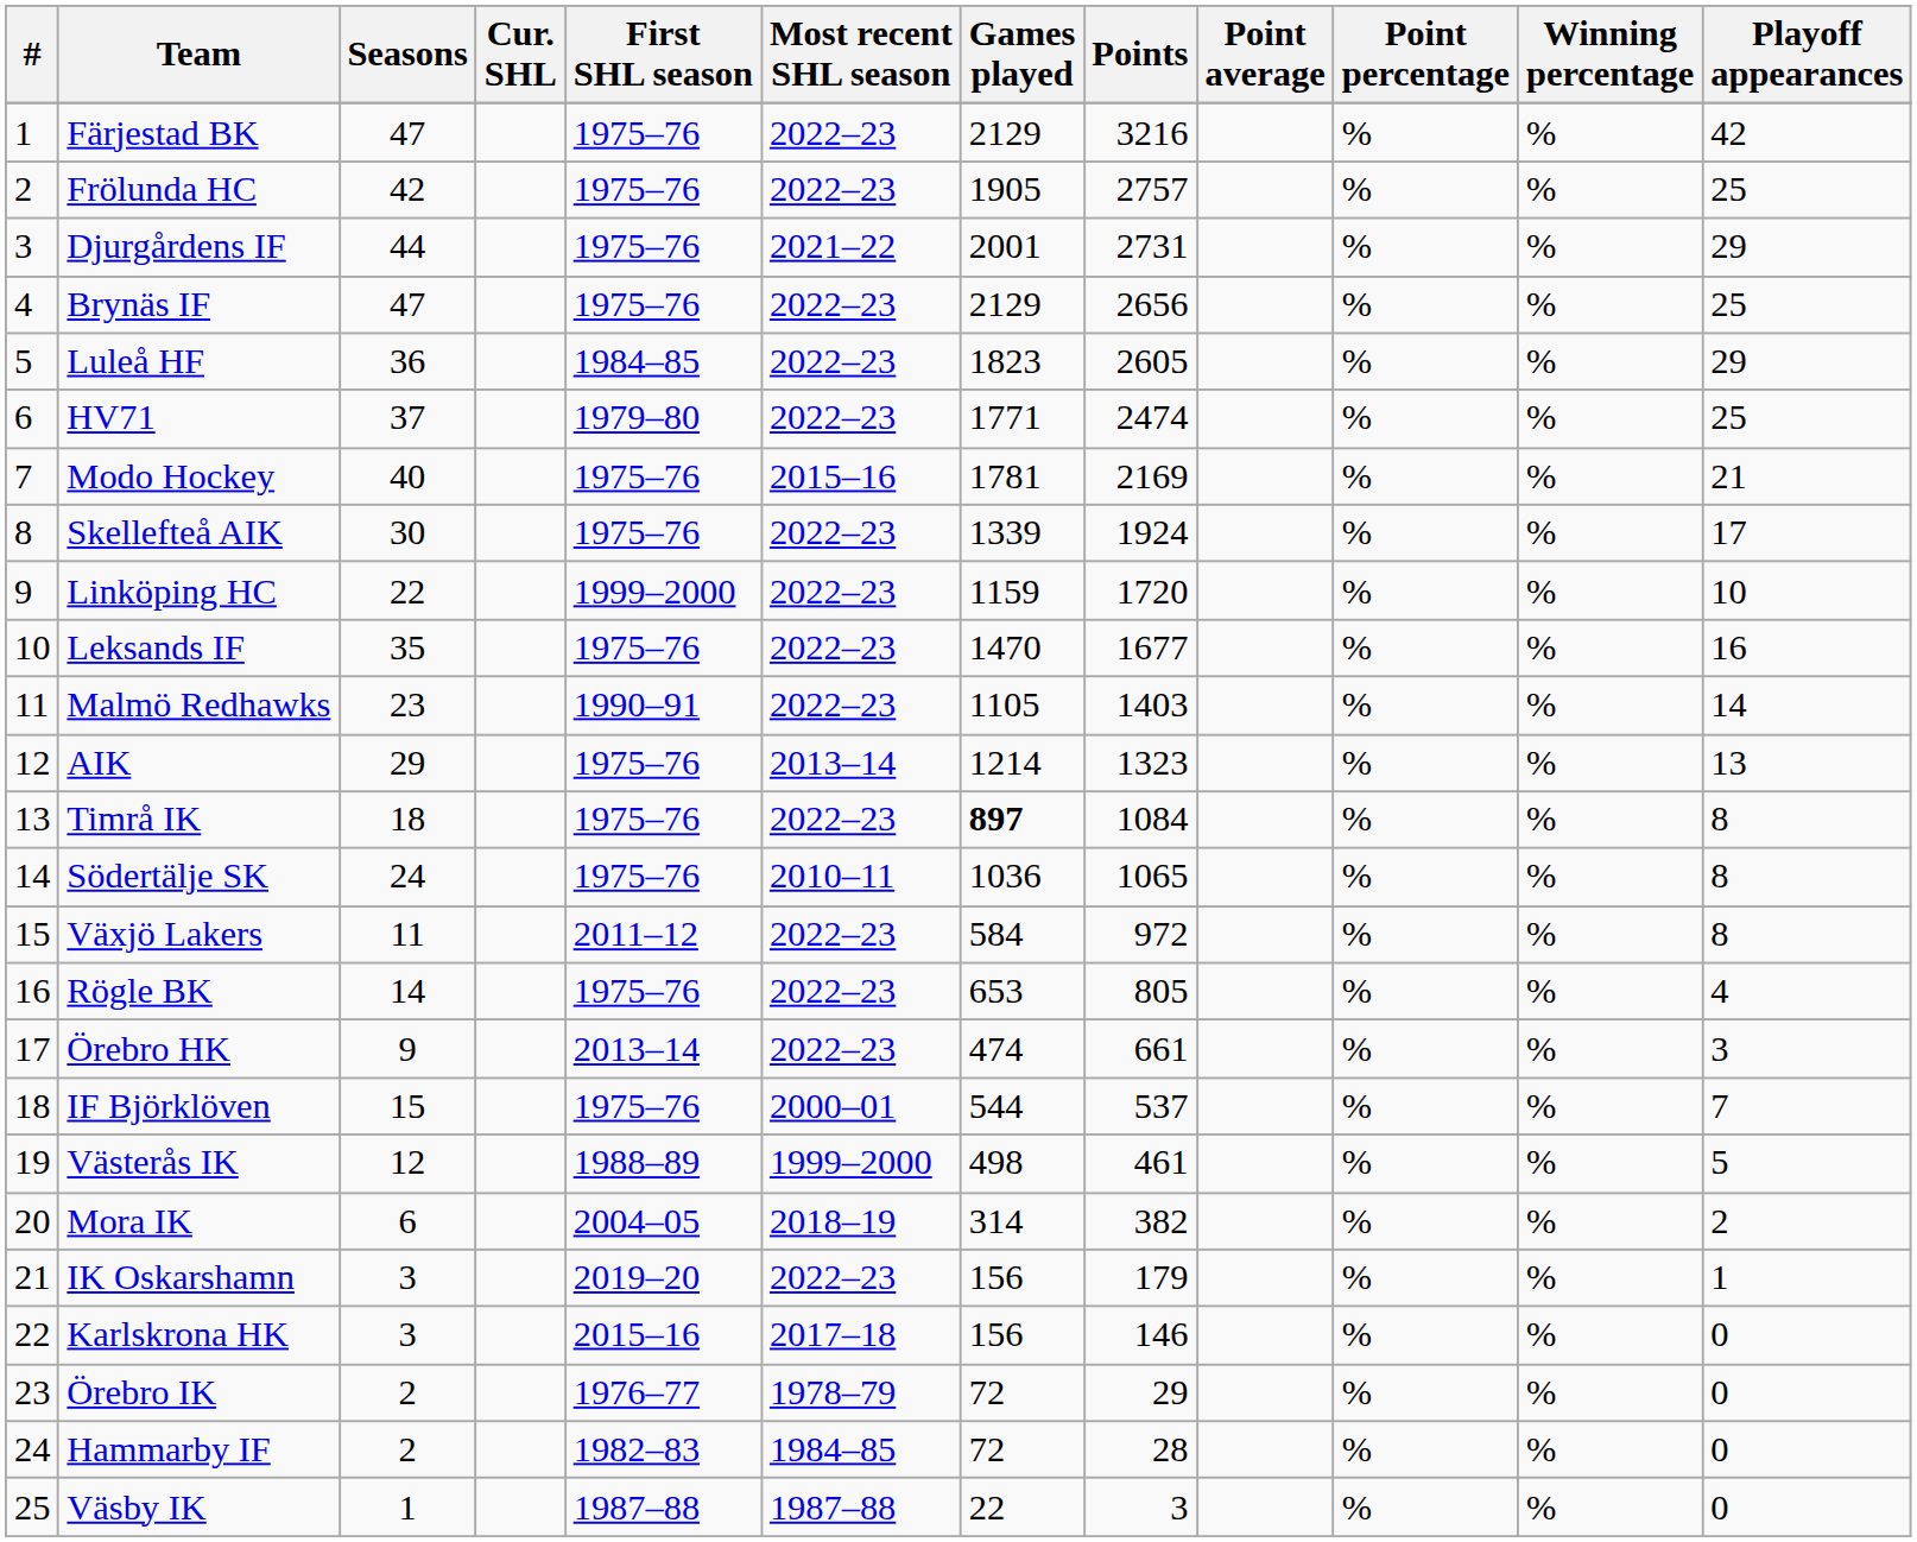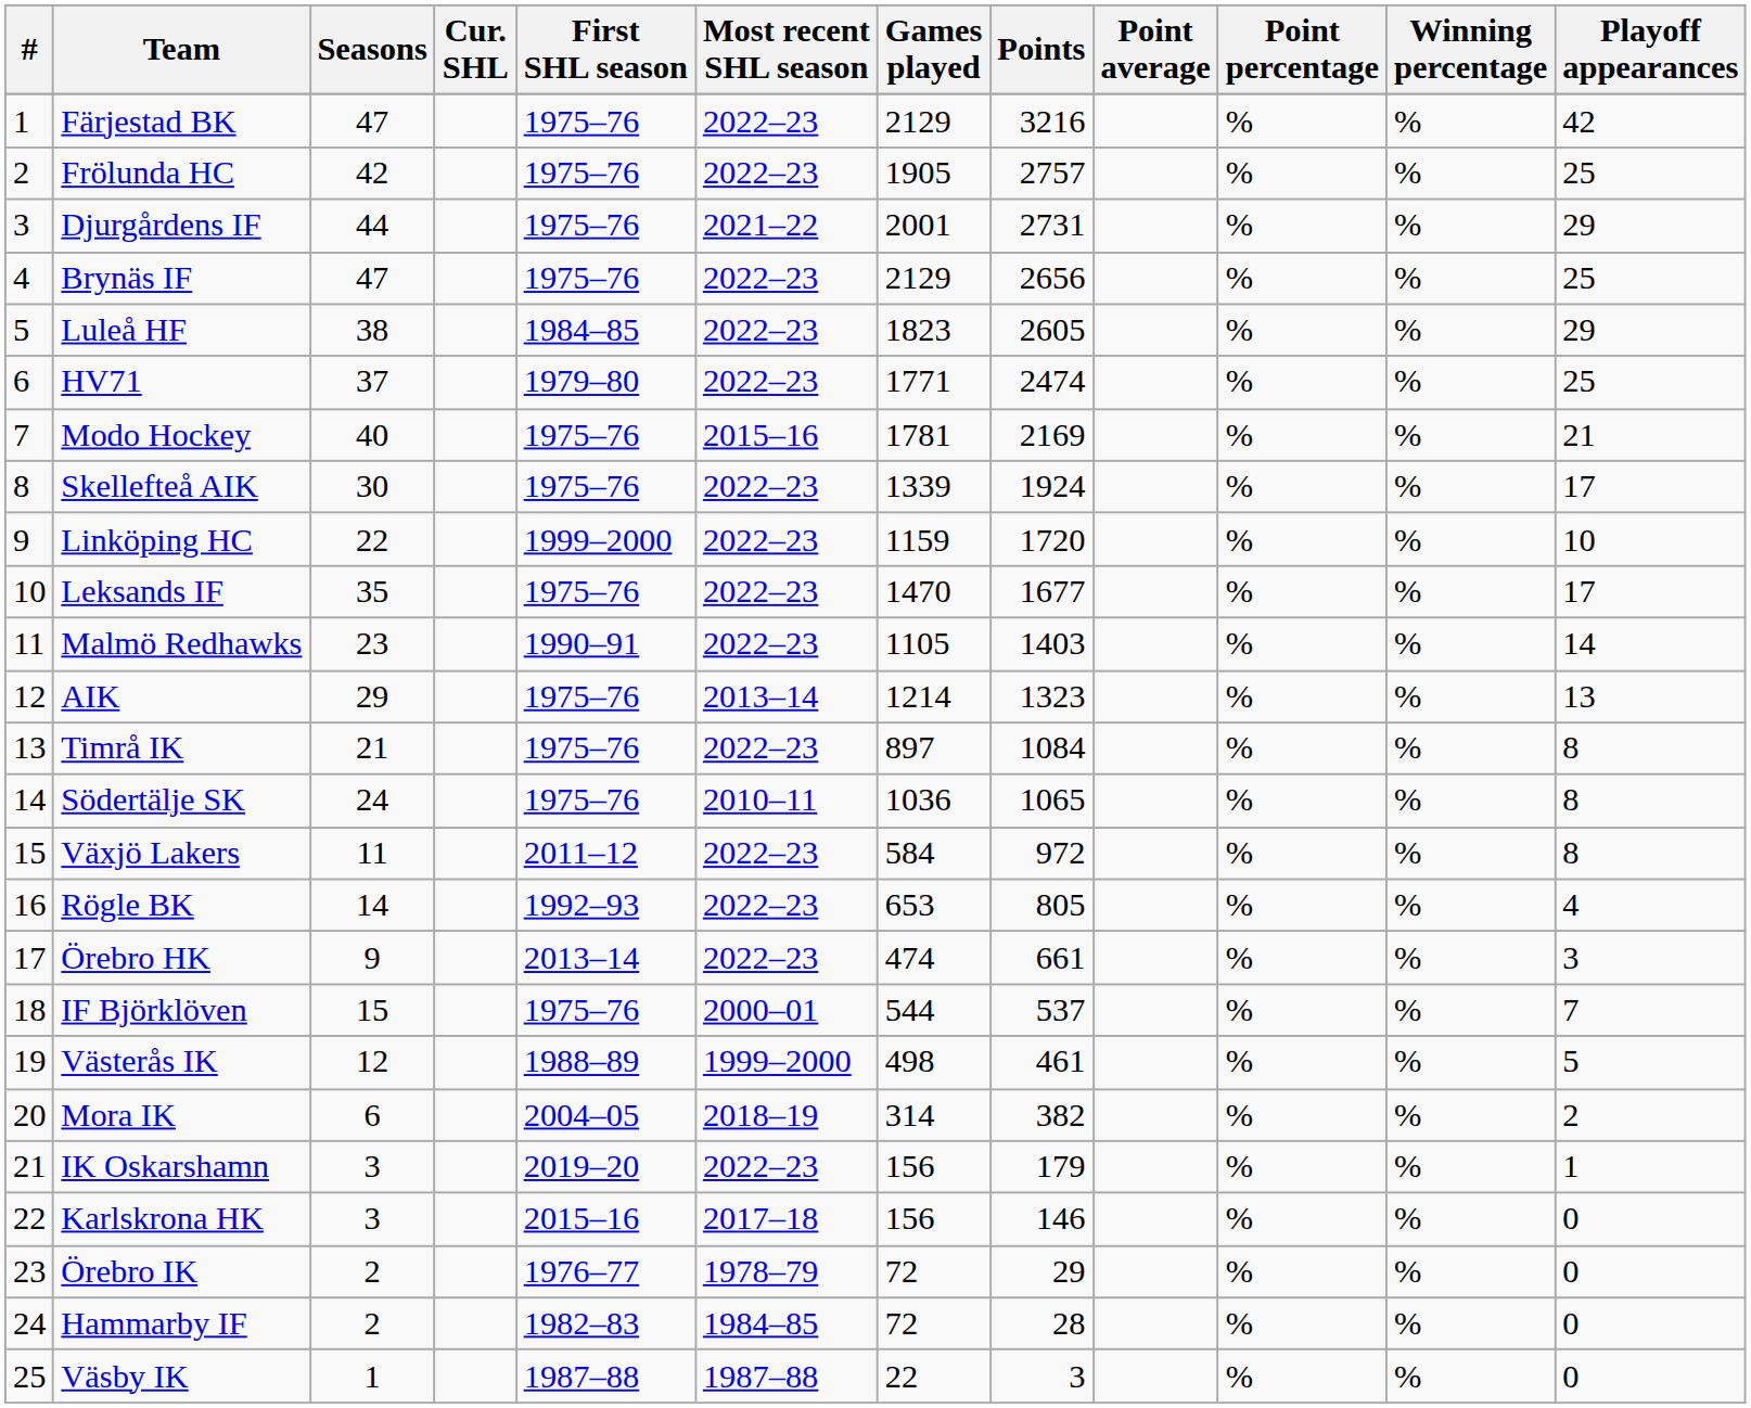Luleå HF | Seasons: 36 -> 38
Leksands IF | Playoff appearances: 16 -> 17
Timrå IK | Seasons: 18 -> 21
Timrå IK | Games played: bold -> normal
Rögle BK | First SHL season: 1975–76 -> 1992–93
